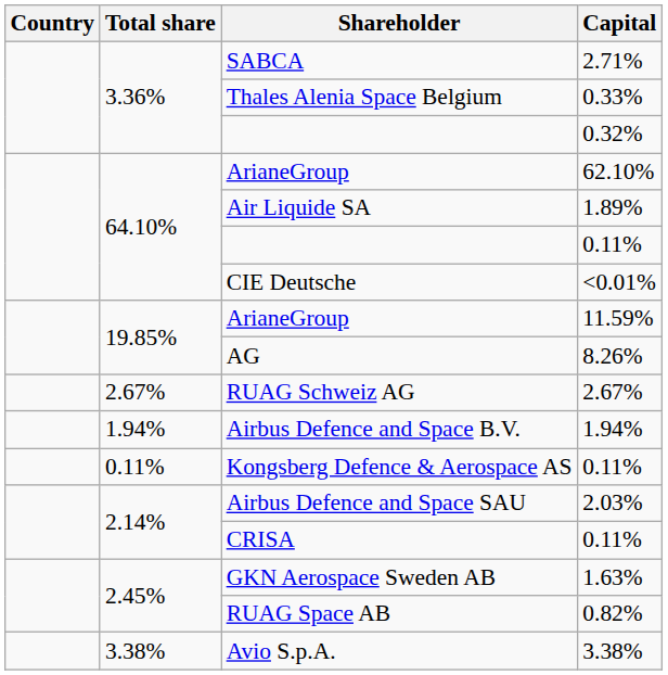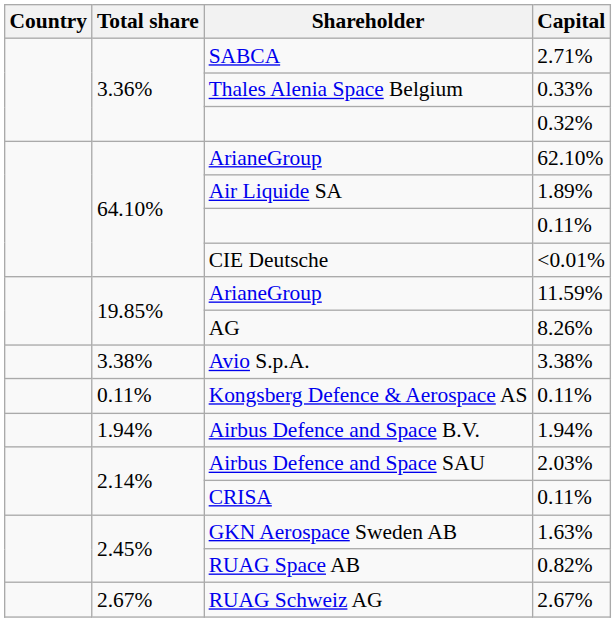rows swapped: Avio S.p.A. <-> RUAG Schweiz AG
rows swapped: Airbus Defence and Space B.V. <-> Kongsberg Defence & Aerospace AS
